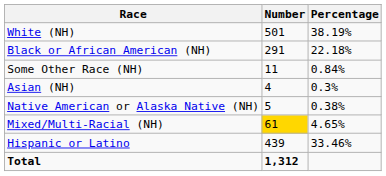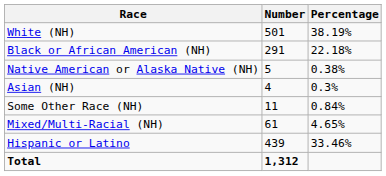rows swapped: Native American or Alaska Native (NH) <-> Some Other Race (NH)
Mixed/Multi-Racial (NH) | Number: gold background -> no background
